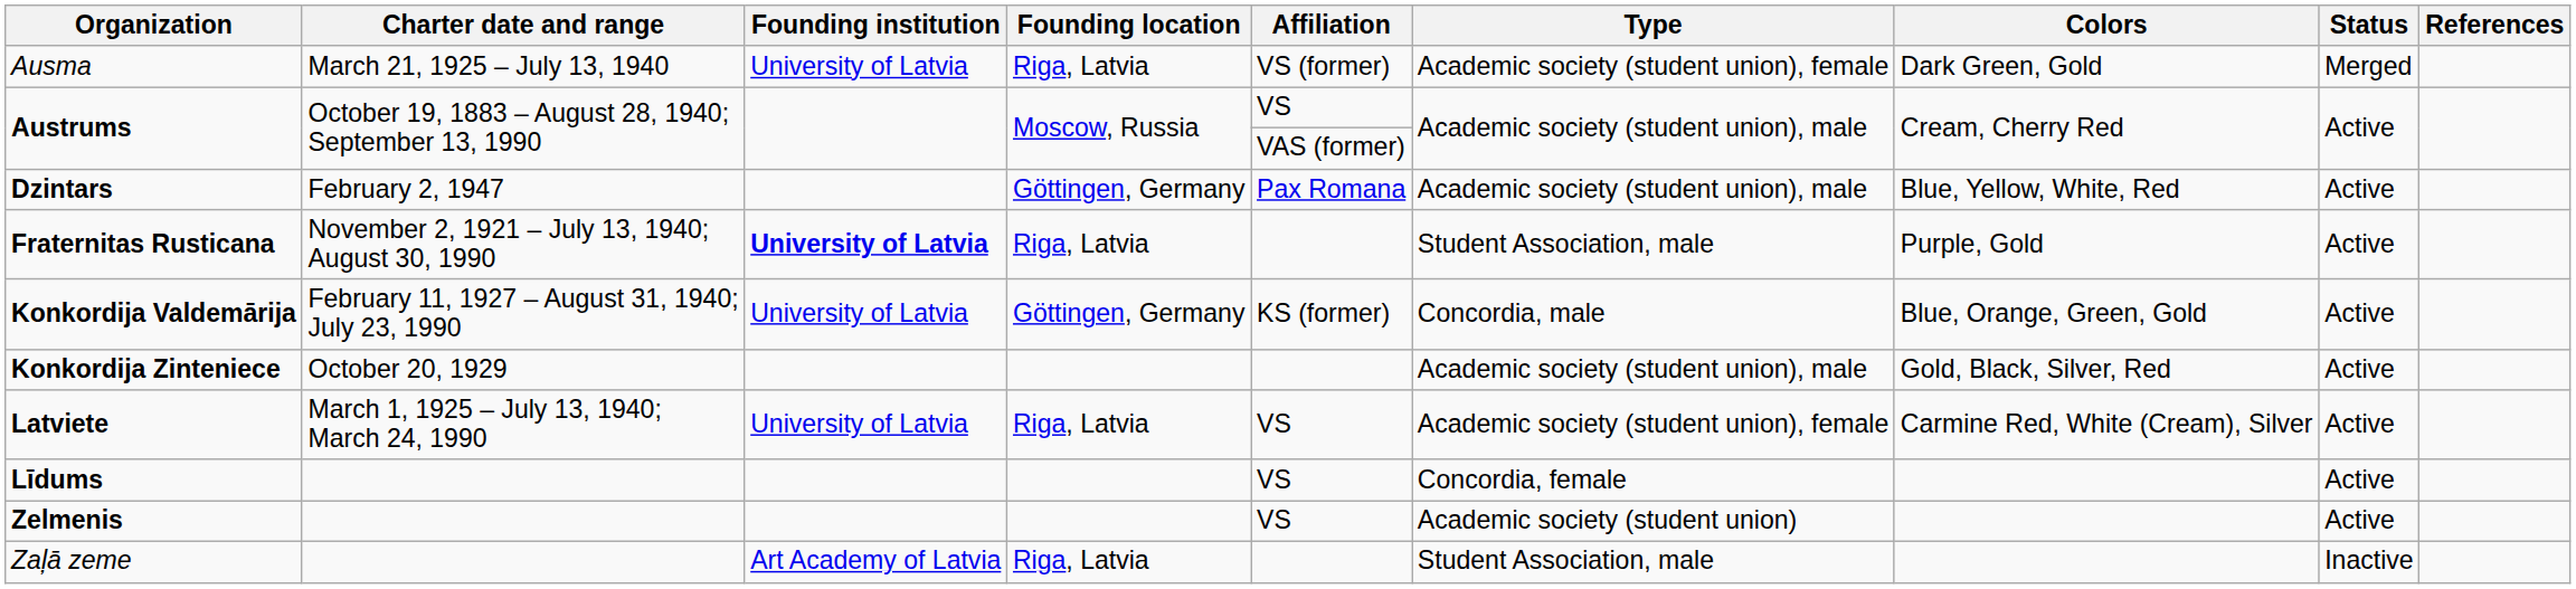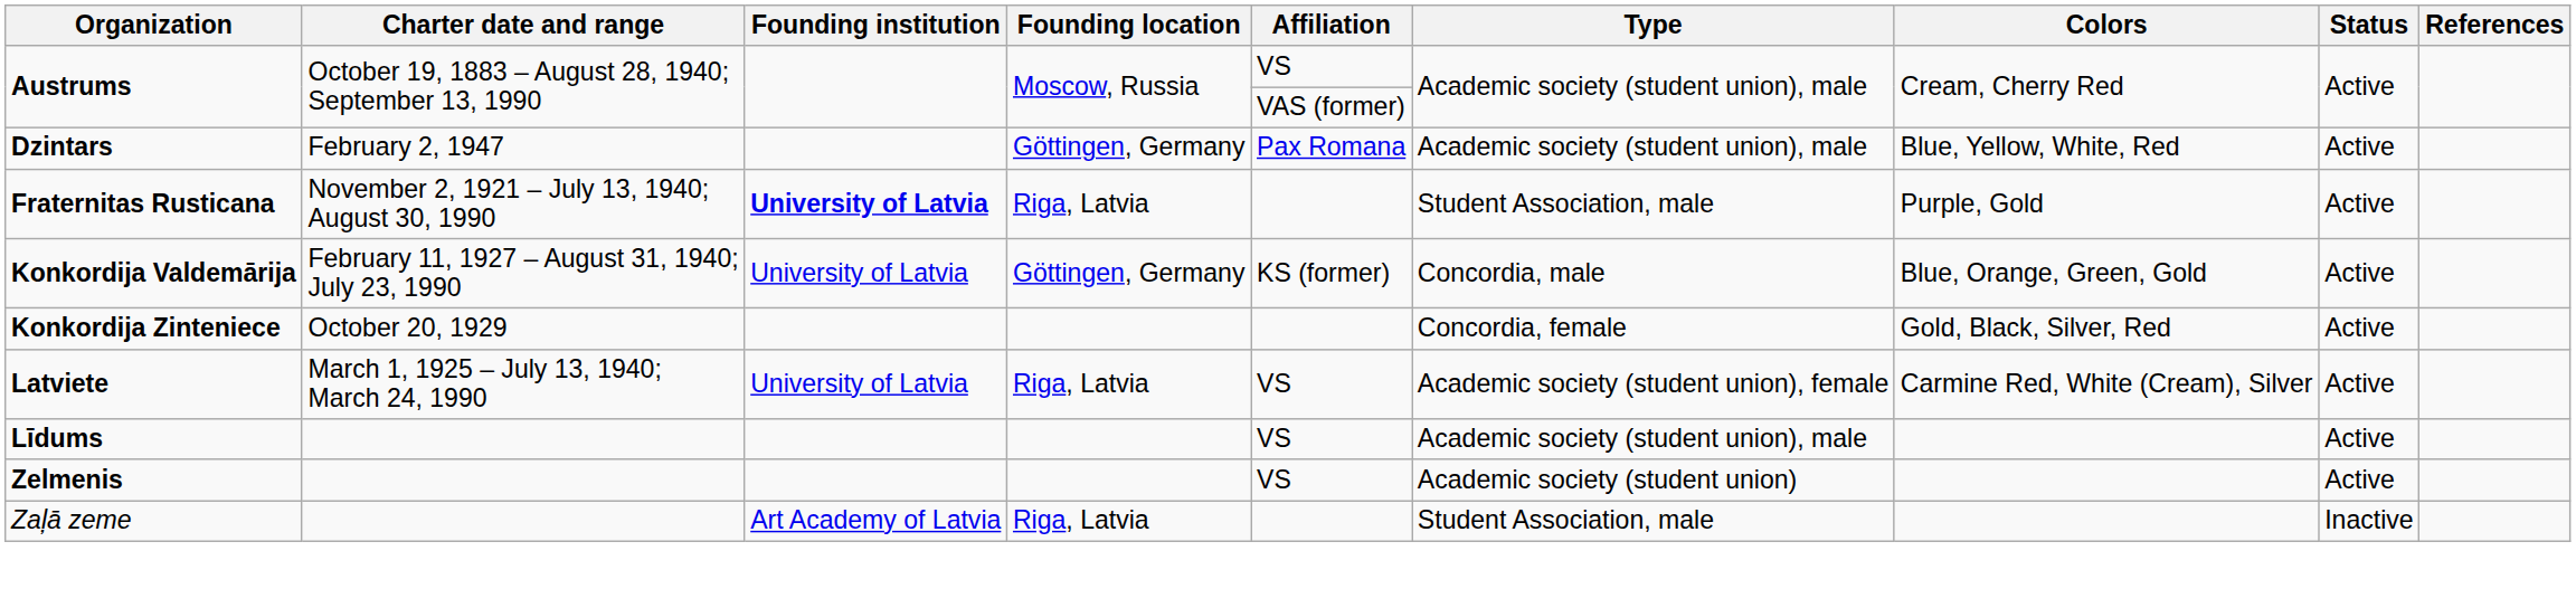- row: Ausma | March 21, 1925 – July 13, 1940 | University of Latvia | Riga, Latvia | VS (former) | Academic society (student union), female | Dark Green, Gold | Merged
Konkordija Zinteniece | Type: Academic society (student union), male -> Concordia, female
Līdums | Type: Concordia, female -> Academic society (student union), male
